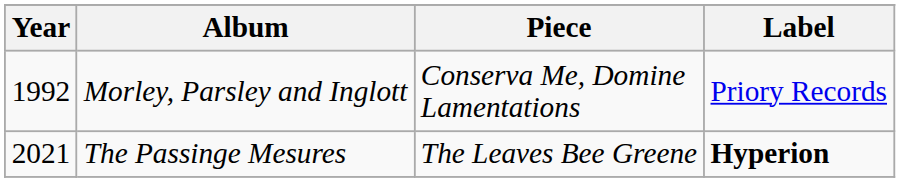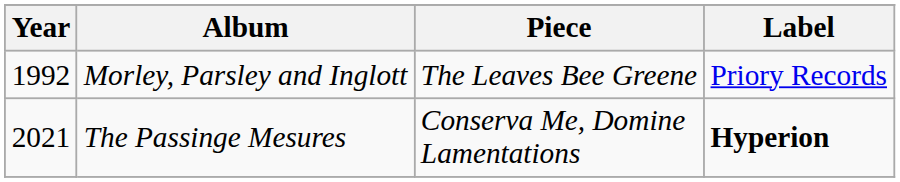Morley, Parsley and Inglott | Piece: Conserva Me, Domine Lamentations -> The Leaves Bee Greene
The Passinge Mesures | Piece: The Leaves Bee Greene -> Conserva Me, Domine Lamentations
